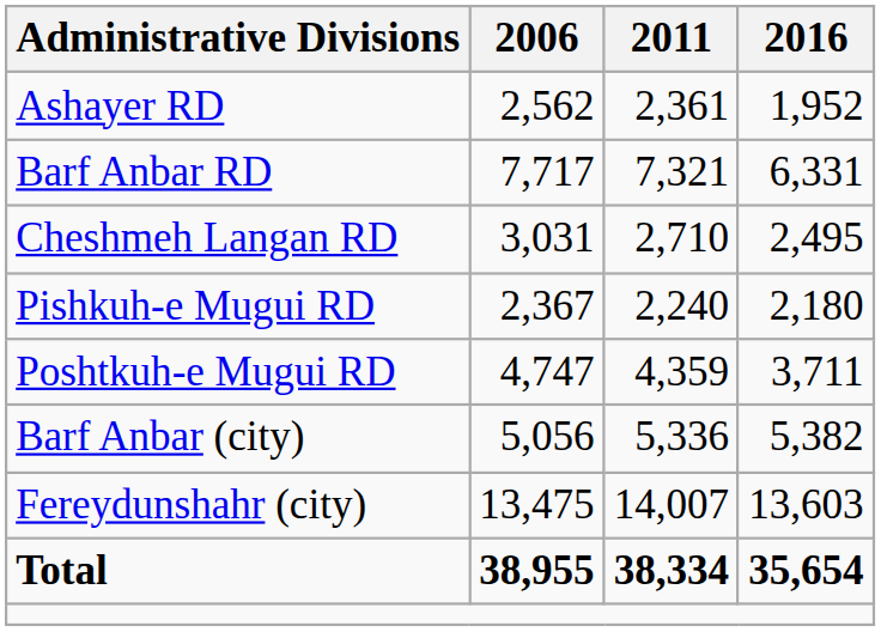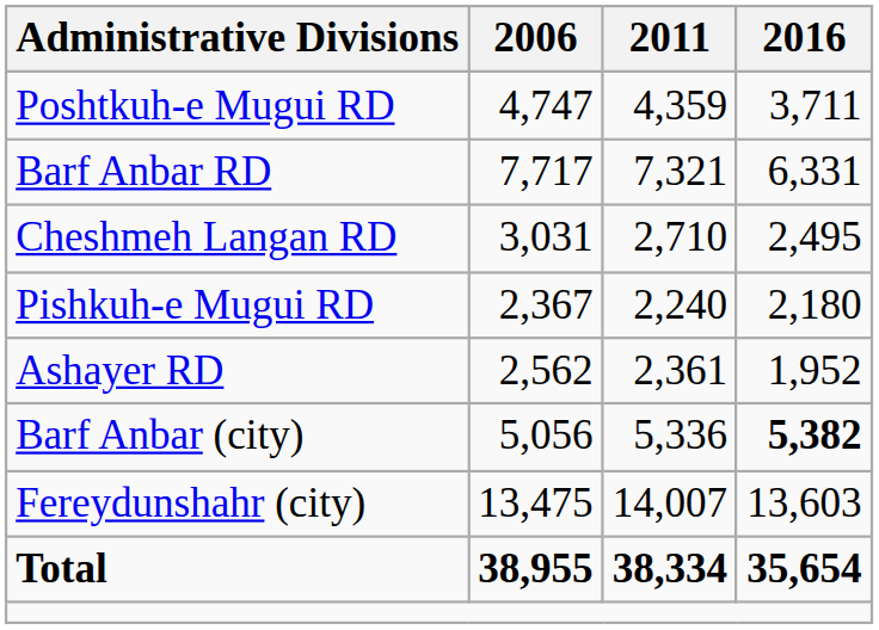rows swapped: Ashayer RD <-> Poshtkuh-e Mugui RD
Barf Anbar (city) | 2016: normal -> bold
